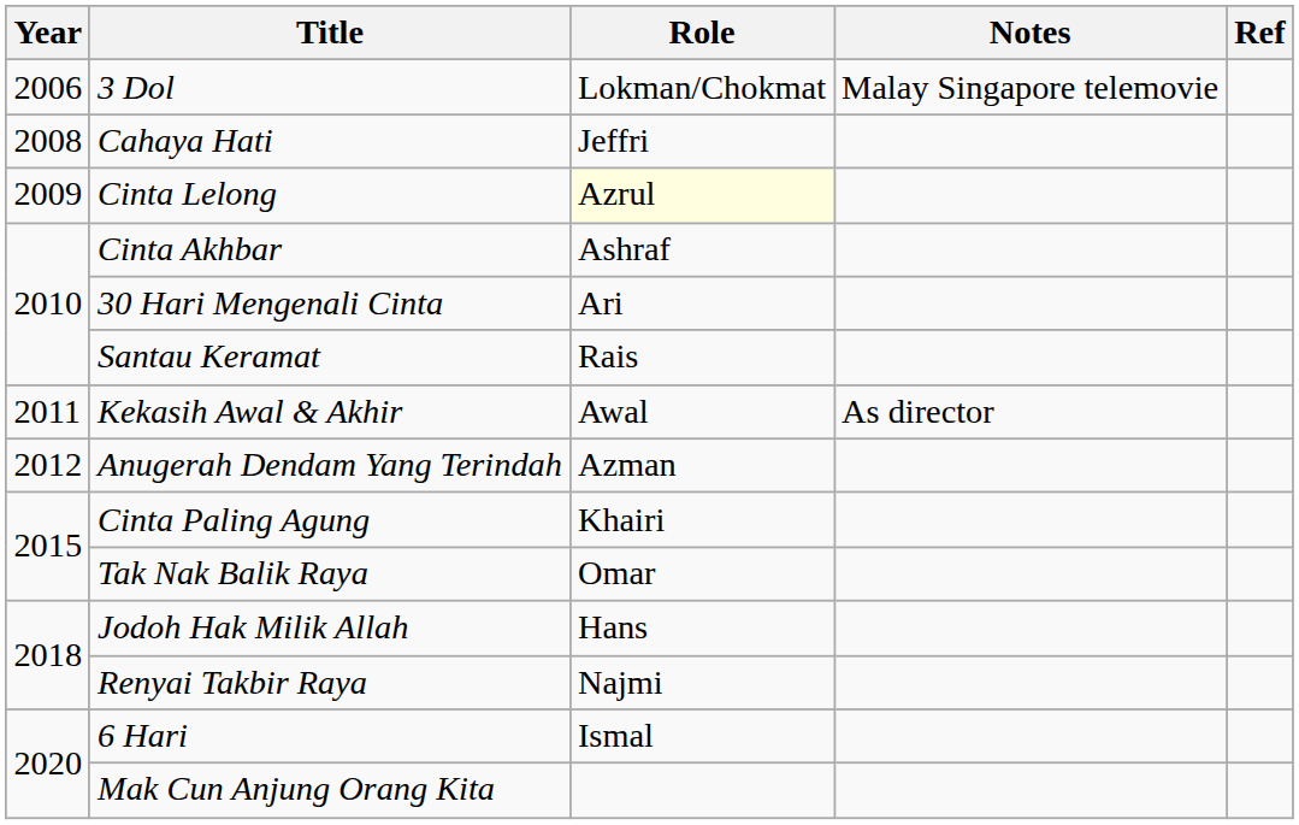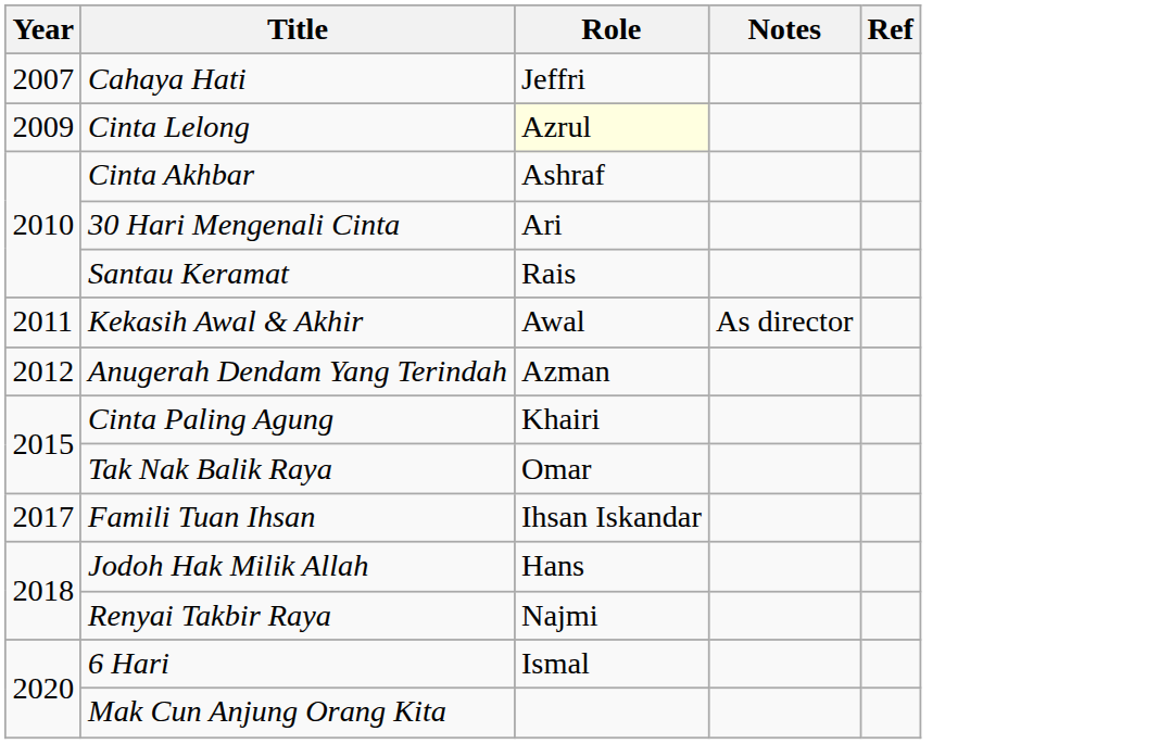- row: 2006 | 3 Dol | Lokman/Chokmat | Malay Singapore telemovie
Cahaya Hati | Year: 2008 -> 2007
+ row: 2017 | Famili Tuan Ihsan | Ihsan Iskandar
